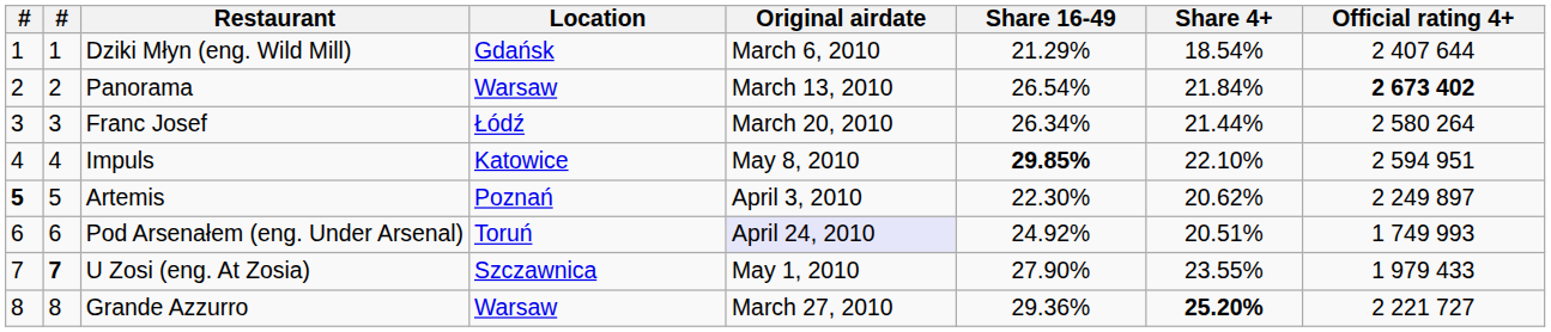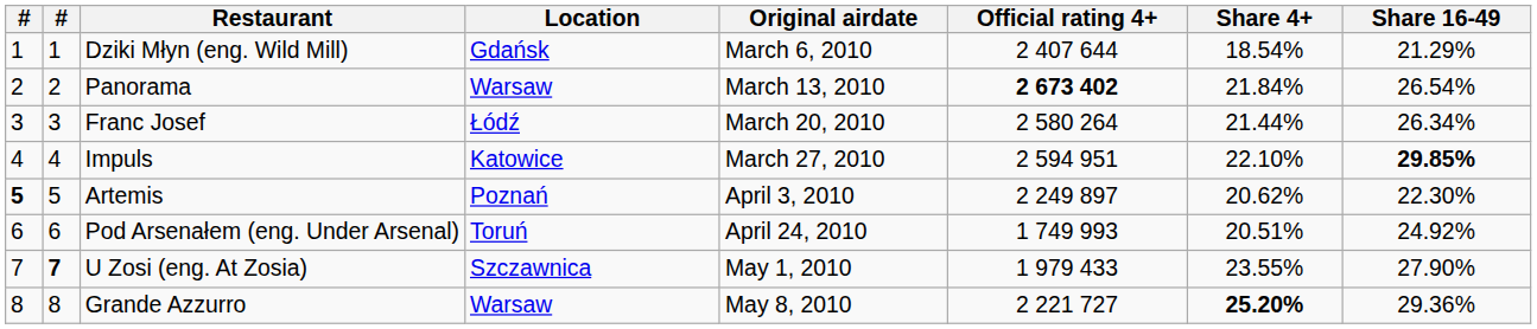columns swapped: Official rating 4+ <-> Share 16-49
Impuls | Original airdate: May 8, 2010 -> March 27, 2010
Pod Arsenałem (eng. Under Arsenal) | Original airdate: lavender background -> no background
Grande Azzurro | Original airdate: March 27, 2010 -> May 8, 2010
